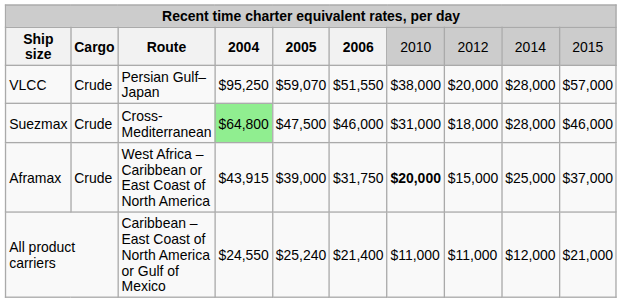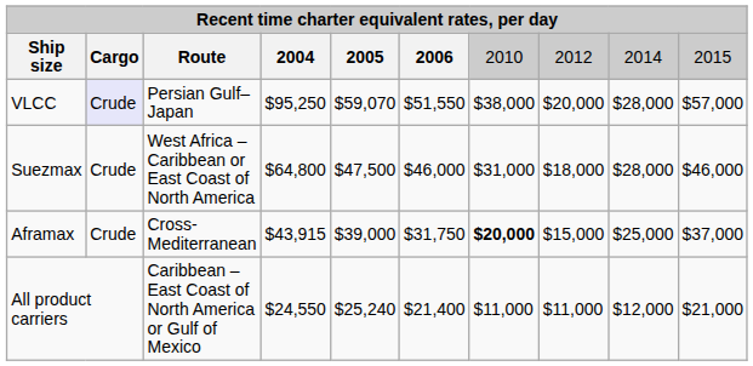VLCC | column 2: no background -> lavender background
Suezmax | column 3: Cross-Mediterranean -> West Africa – Caribbean or East Coast of North America
Suezmax | column 4: lightgreen background -> no background
Aframax | column 3: West Africa – Caribbean or East Coast of North America -> Cross-Mediterranean
